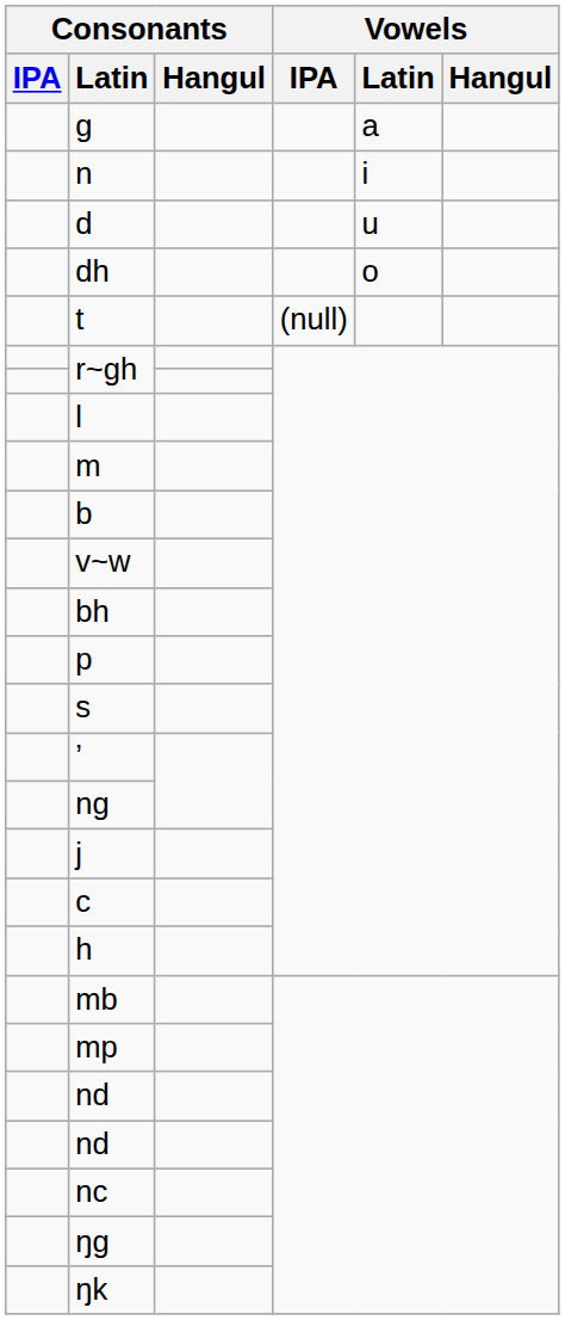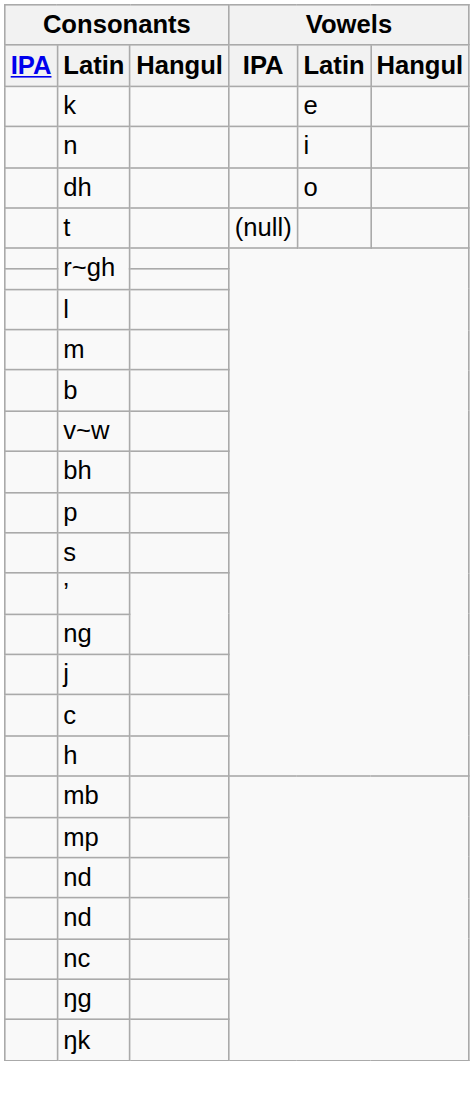- row: g | a
+ row: k | e
- row: d | u
